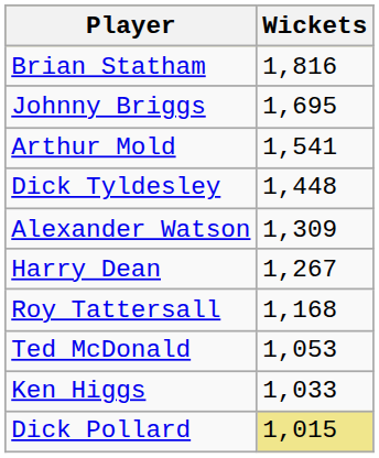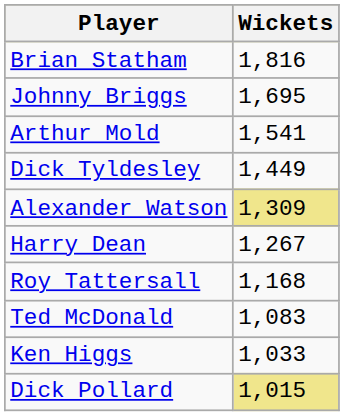Dick Tyldesley | Wickets: 1,448 -> 1,449
Alexander Watson | Wickets: no background -> khaki background
Ted McDonald | Wickets: 1,053 -> 1,083
